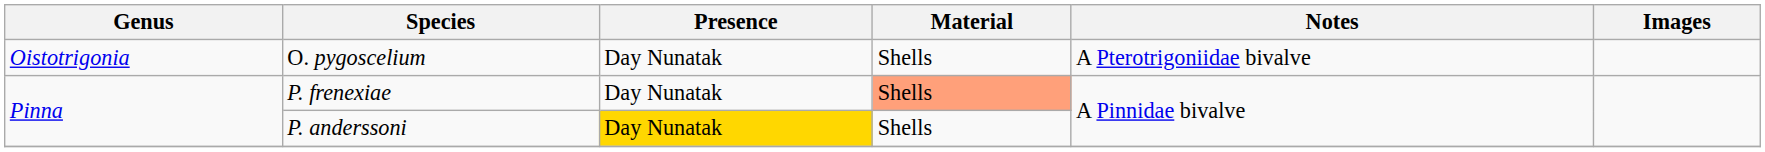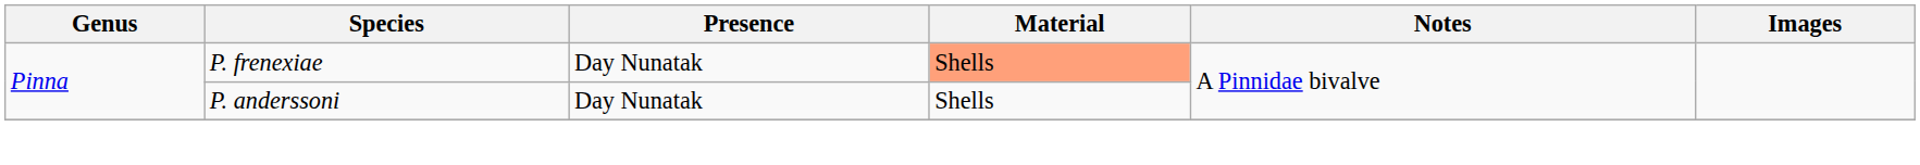- row: Oistotrigonia | O. pygoscelium | Day Nunatak | Shells | A Pterotrigoniidae bivalve
P. anderssoni | Presence: gold background -> no background
